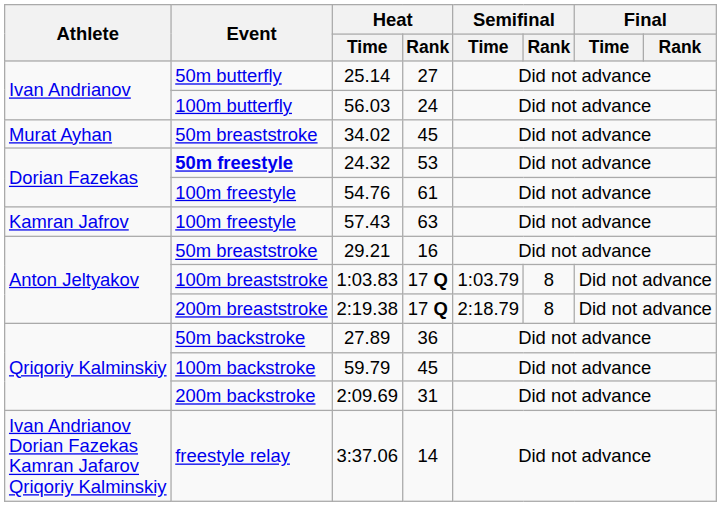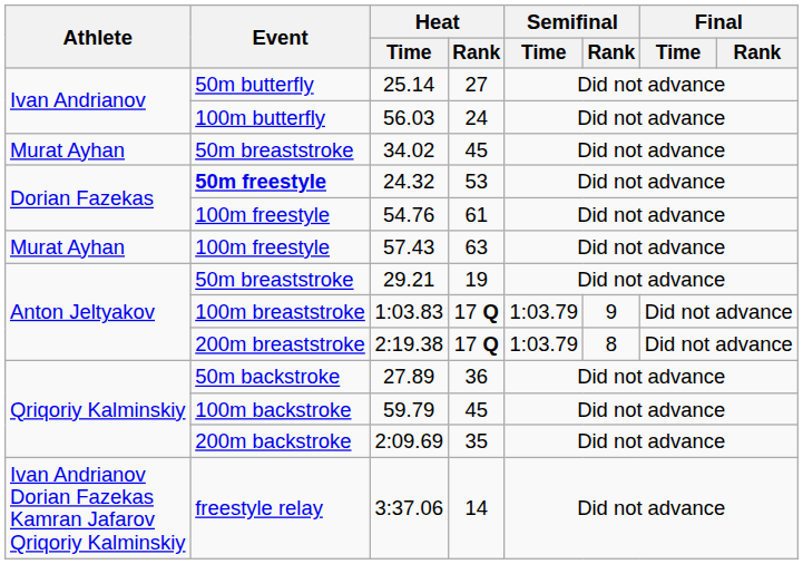57.43 | Athlete: Kamran Jafrov -> Murat Ayhan
29.21 | Heat / Rank: 16 -> 19
1:03.83 | Semifinal / Rank: 8 -> 9
2:19.38 | Semifinal / Time: 2:18.79 -> 1:03.79
2:09.69 | Heat / Rank: 31 -> 35
